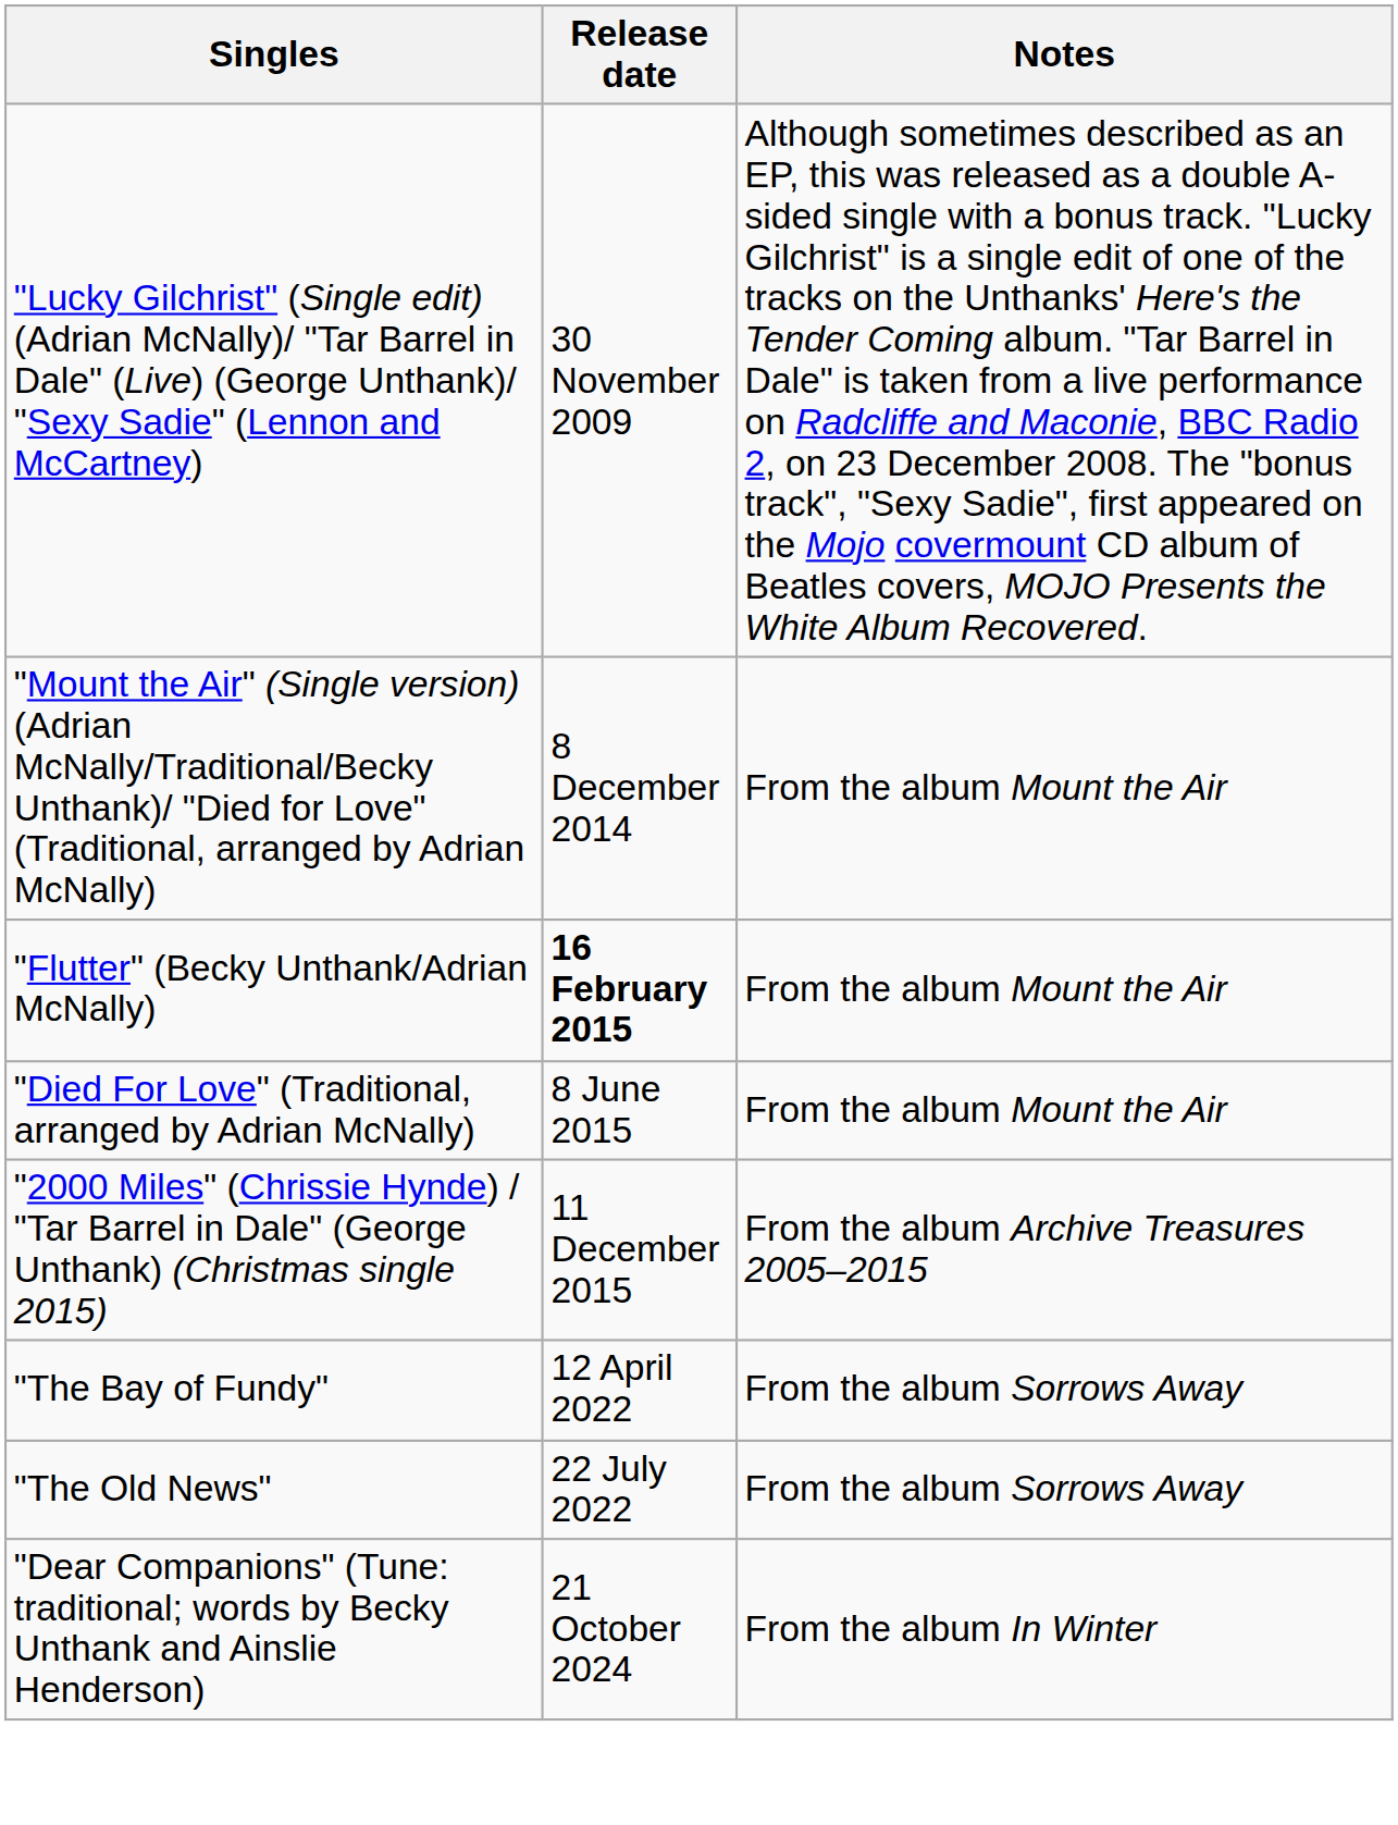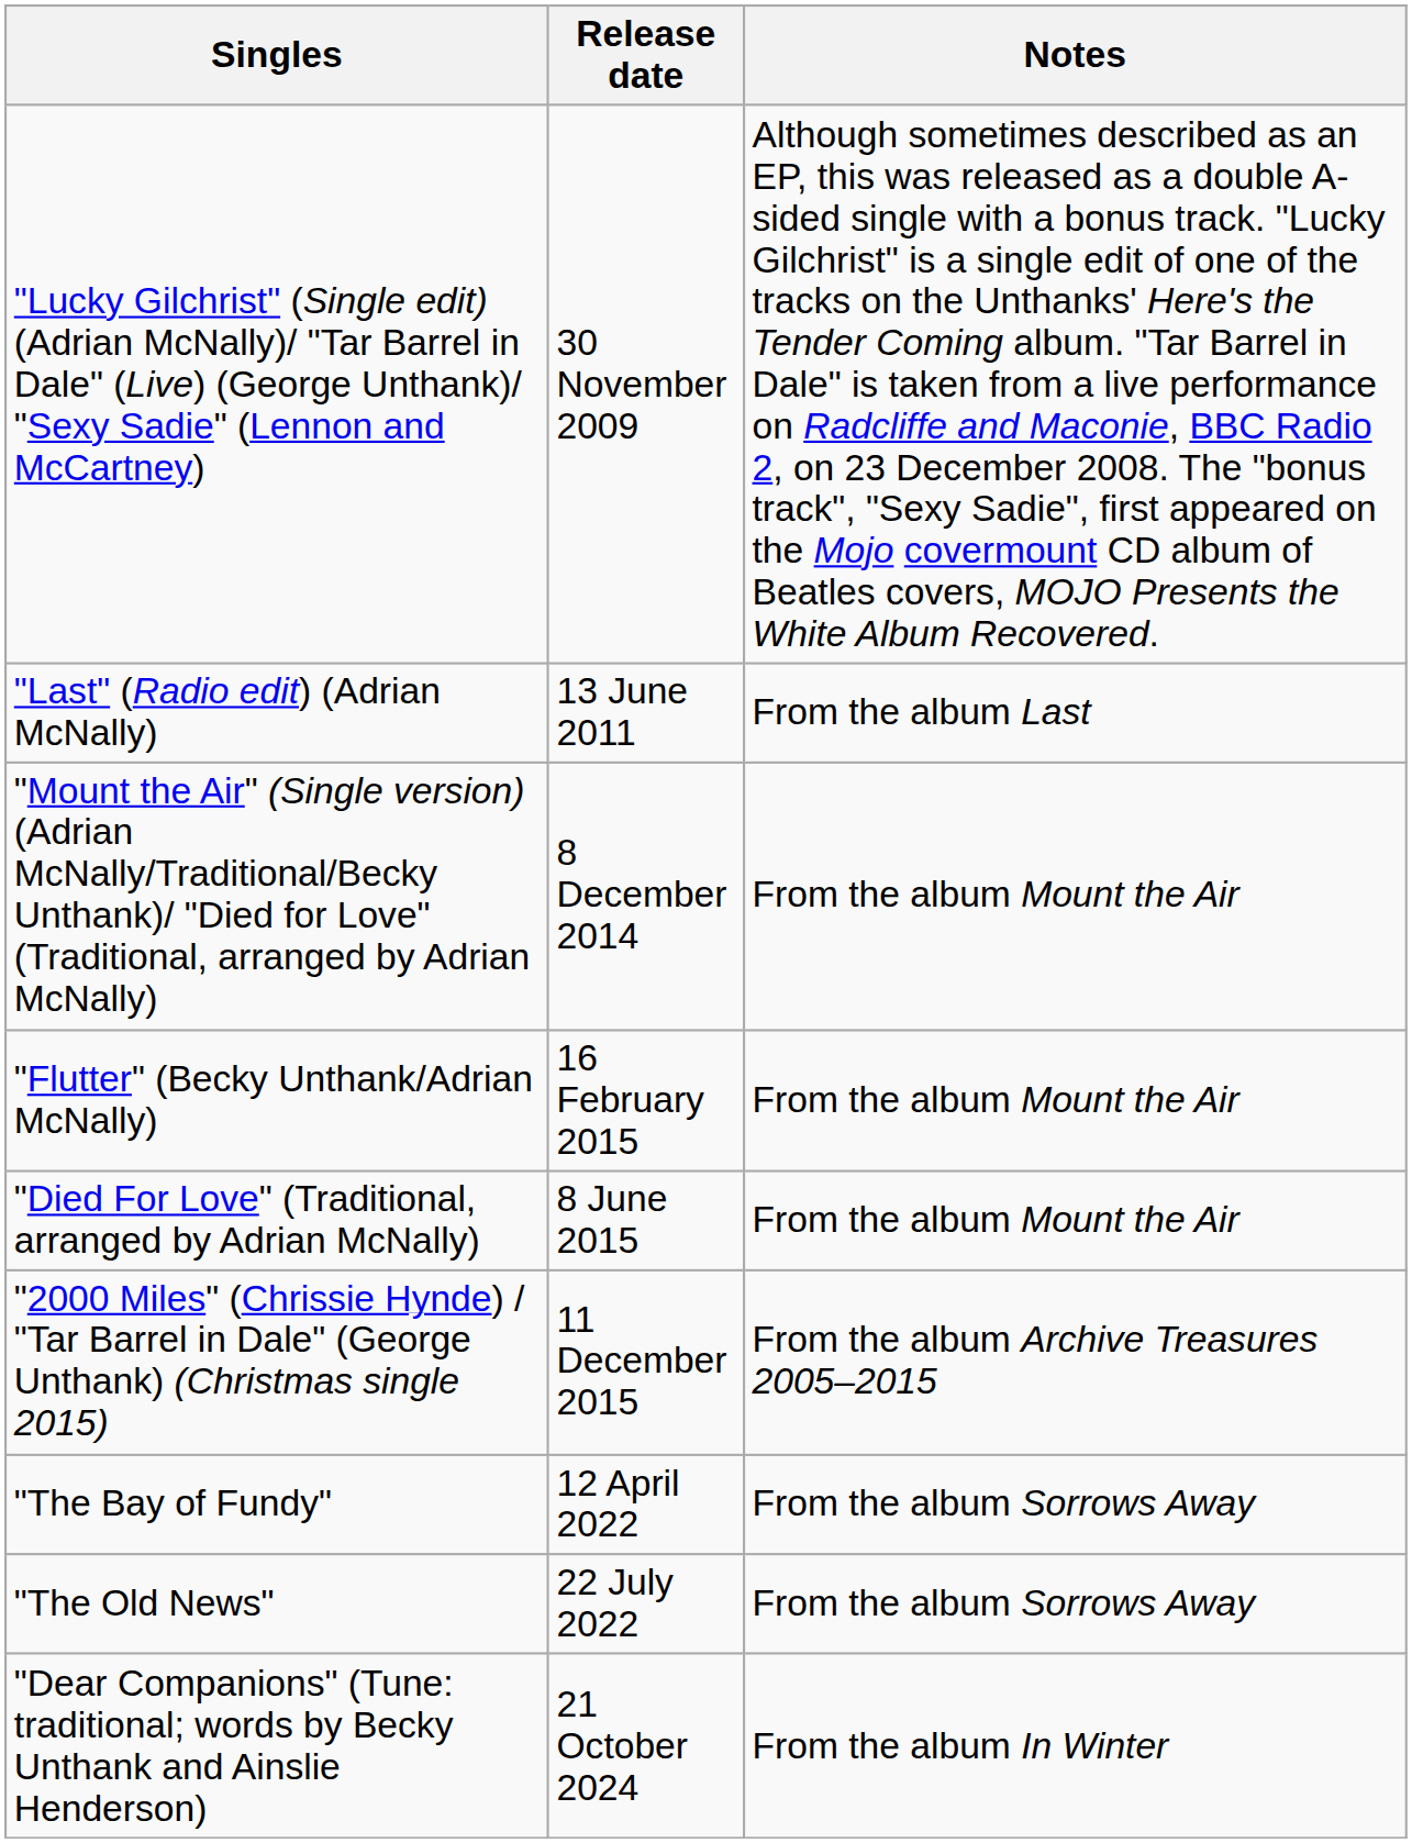+ row: "Last" (Radio edit) (Adrian McNally) | 13 June 2011 | From the album Last
"Flutter" (Becky Unthank/Adrian McNally) | Release date: bold -> normal
